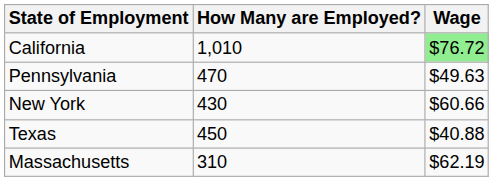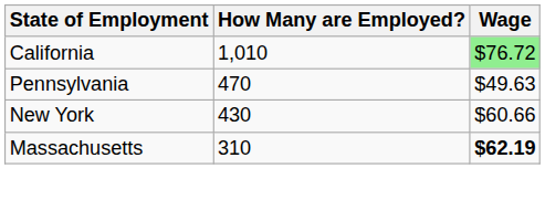- row: Texas | 450 | $40.88
Massachusetts | Wage: normal -> bold
